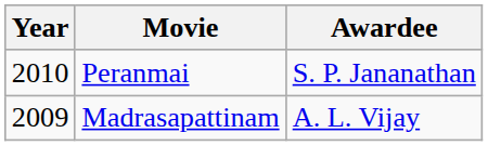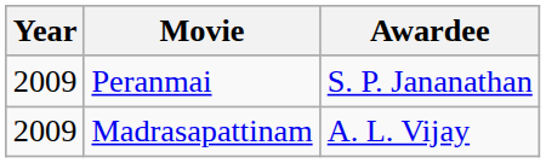Peranmai | Year: 2010 -> 2009
